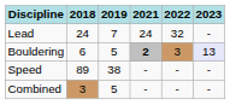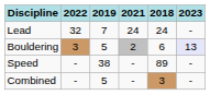columns swapped: 2018 <-> 2022
Bouldering | 2021: bold -> normal
